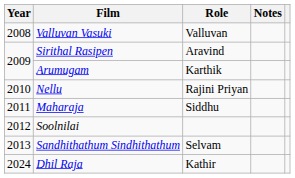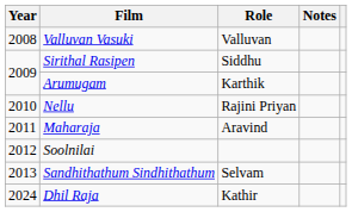Sirithal Rasipen | Role: Aravind -> Siddhu
Maharaja | Role: Siddhu -> Aravind
